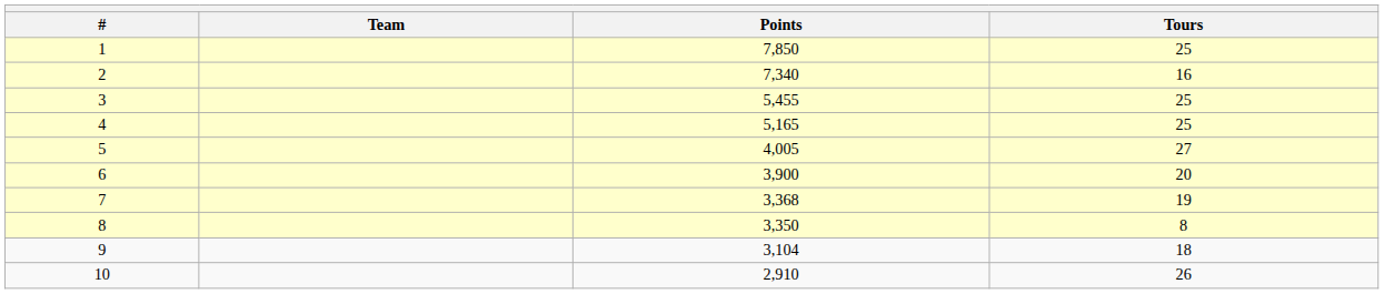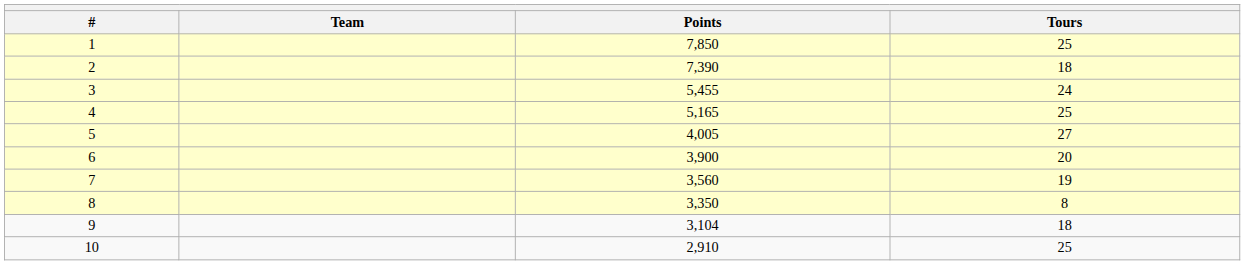2 | Points: 7,340 -> 7,390
2 | Tours: 16 -> 18
3 | Tours: 25 -> 24
7 | Points: 3,368 -> 3,560
10 | Tours: 26 -> 25
